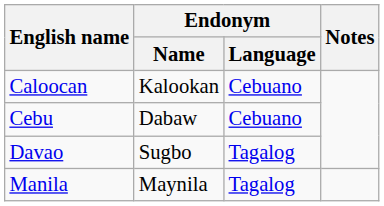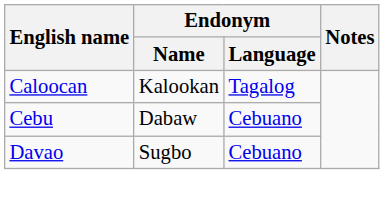Caloocan | Endonym / Language: Cebuano -> Tagalog
Davao | Endonym / Language: Tagalog -> Cebuano
- row: Manila | Maynila | Tagalog
